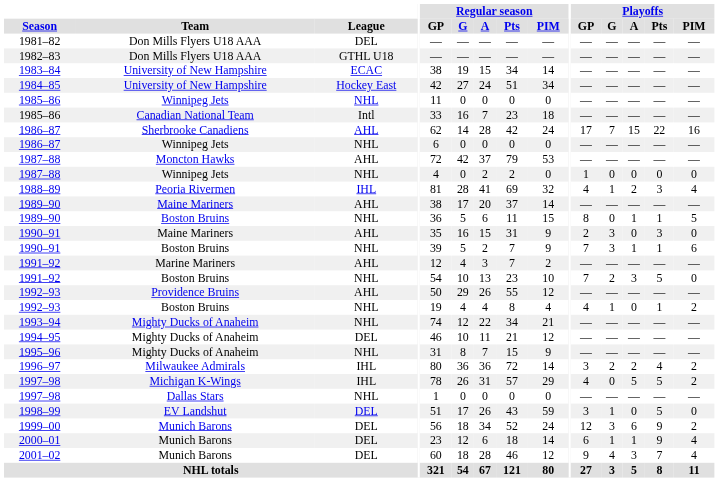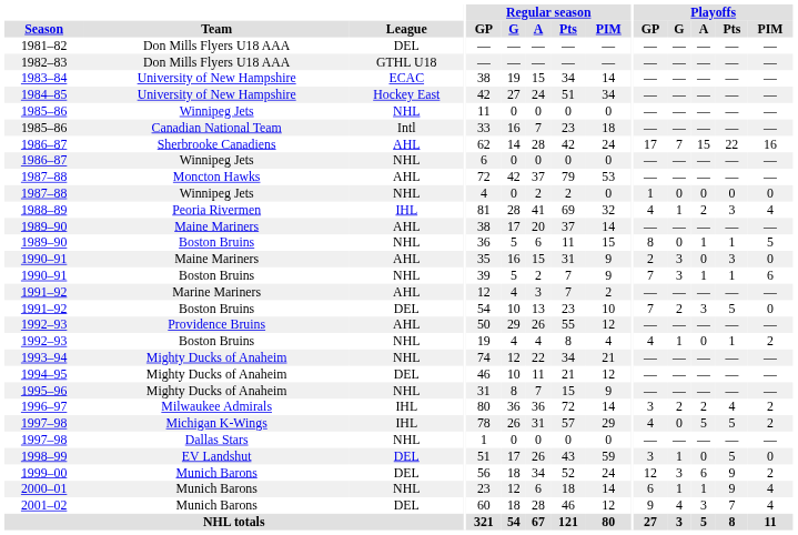1991–92 / Boston Bruins | League: NHL -> DEL
2000–01 | League: DEL -> NHL
